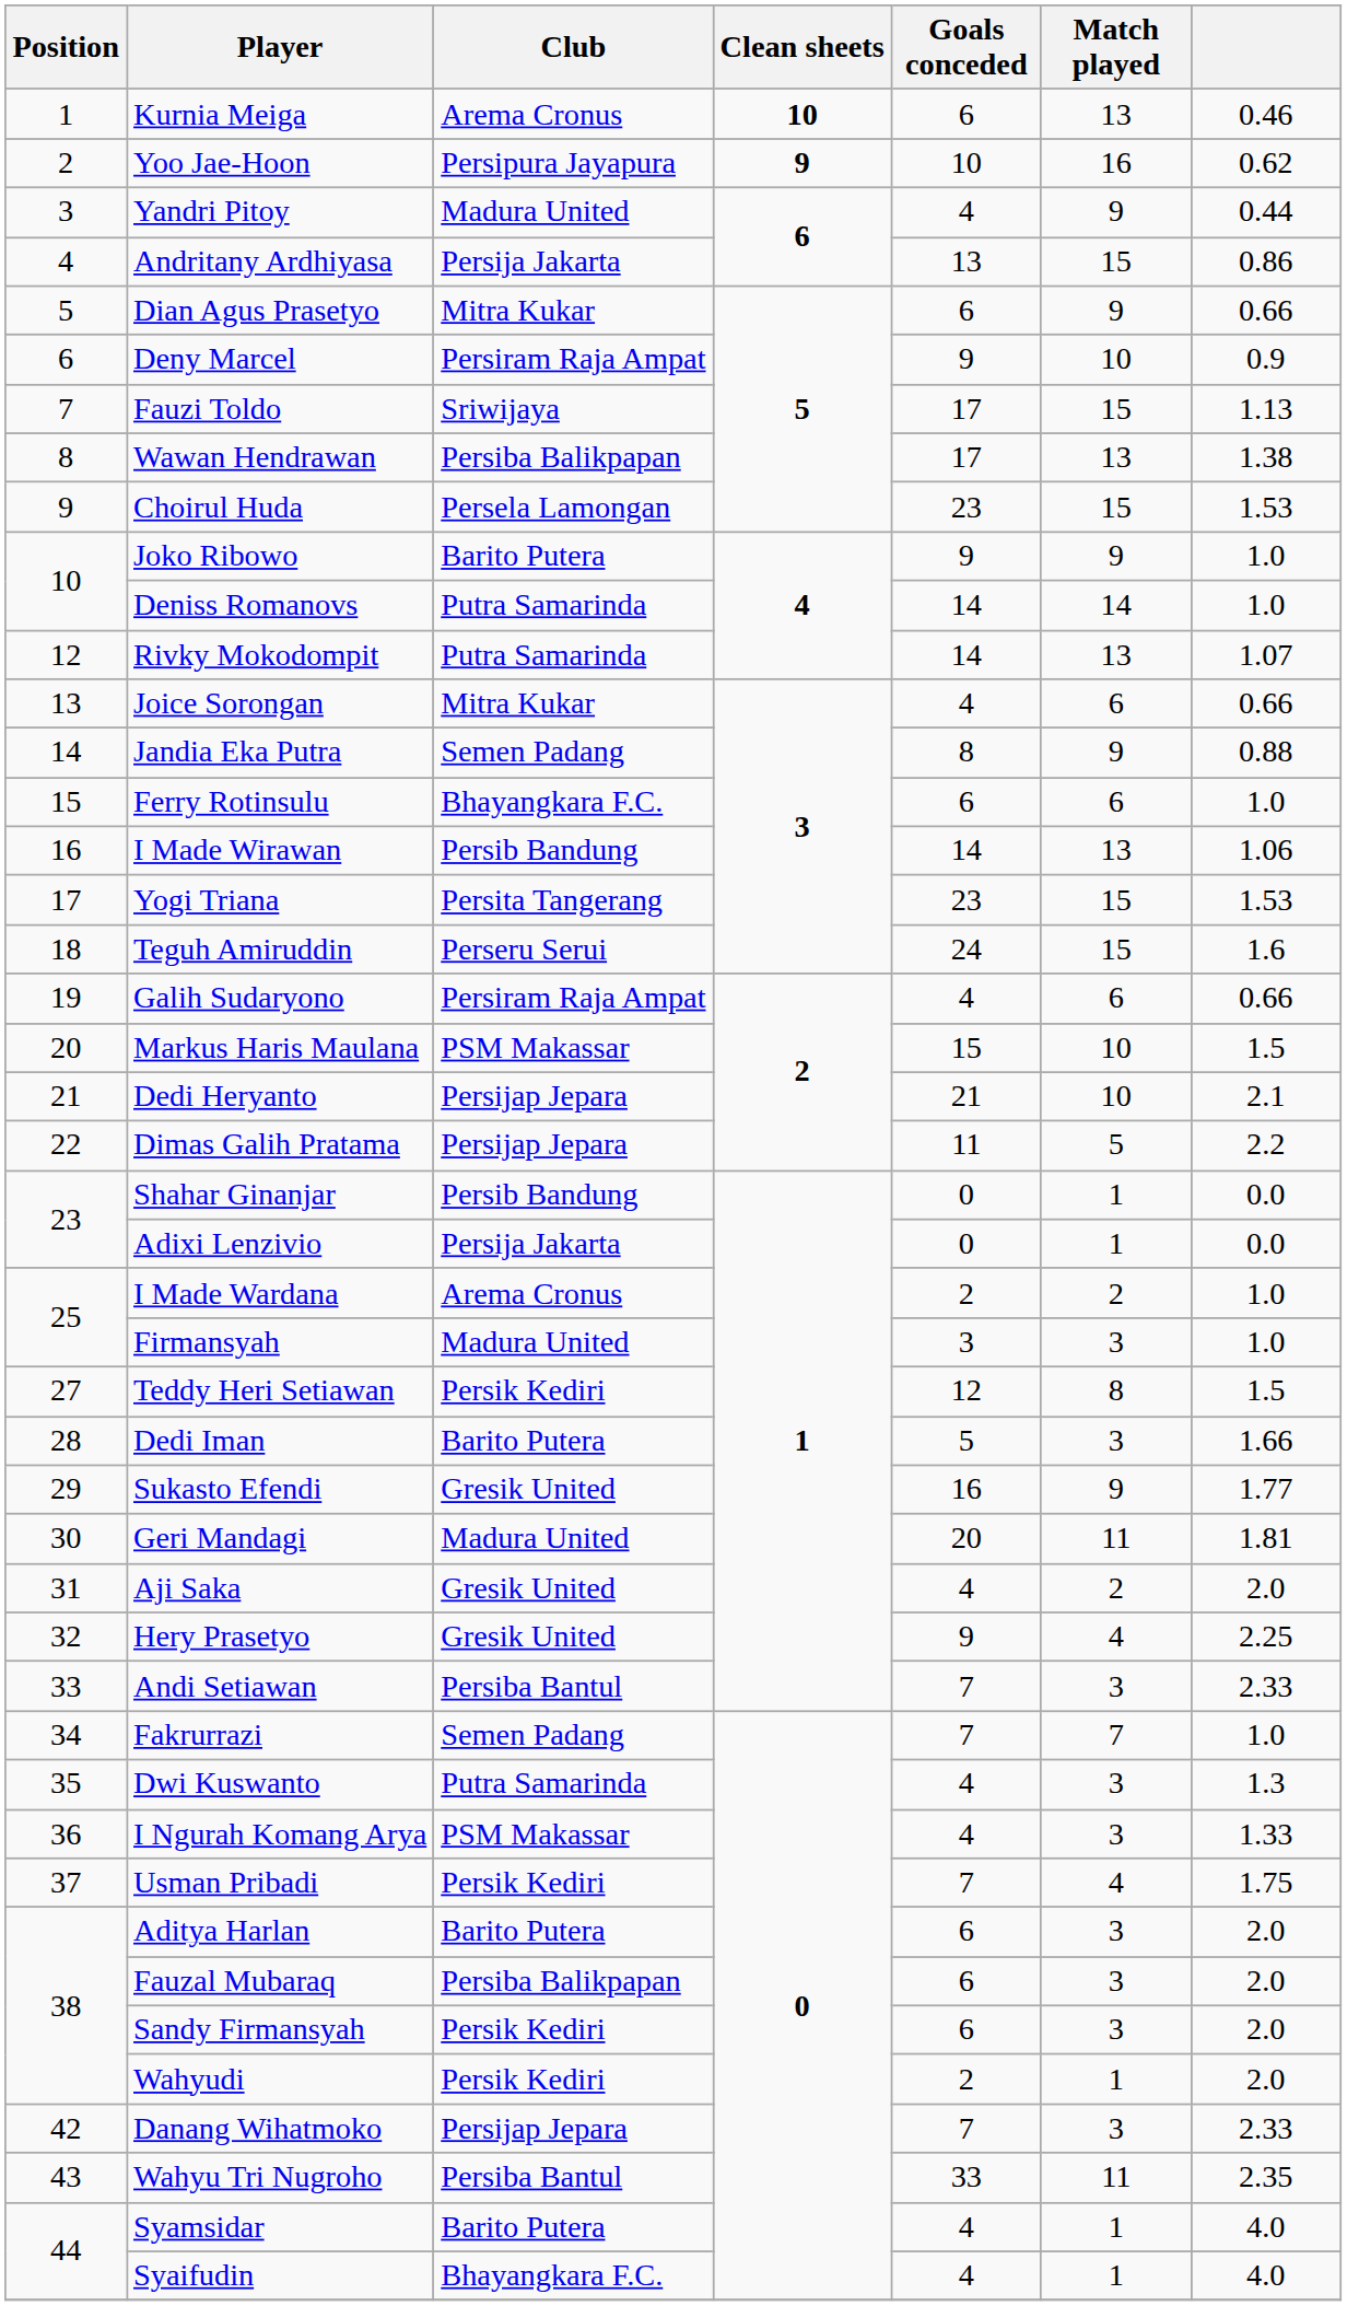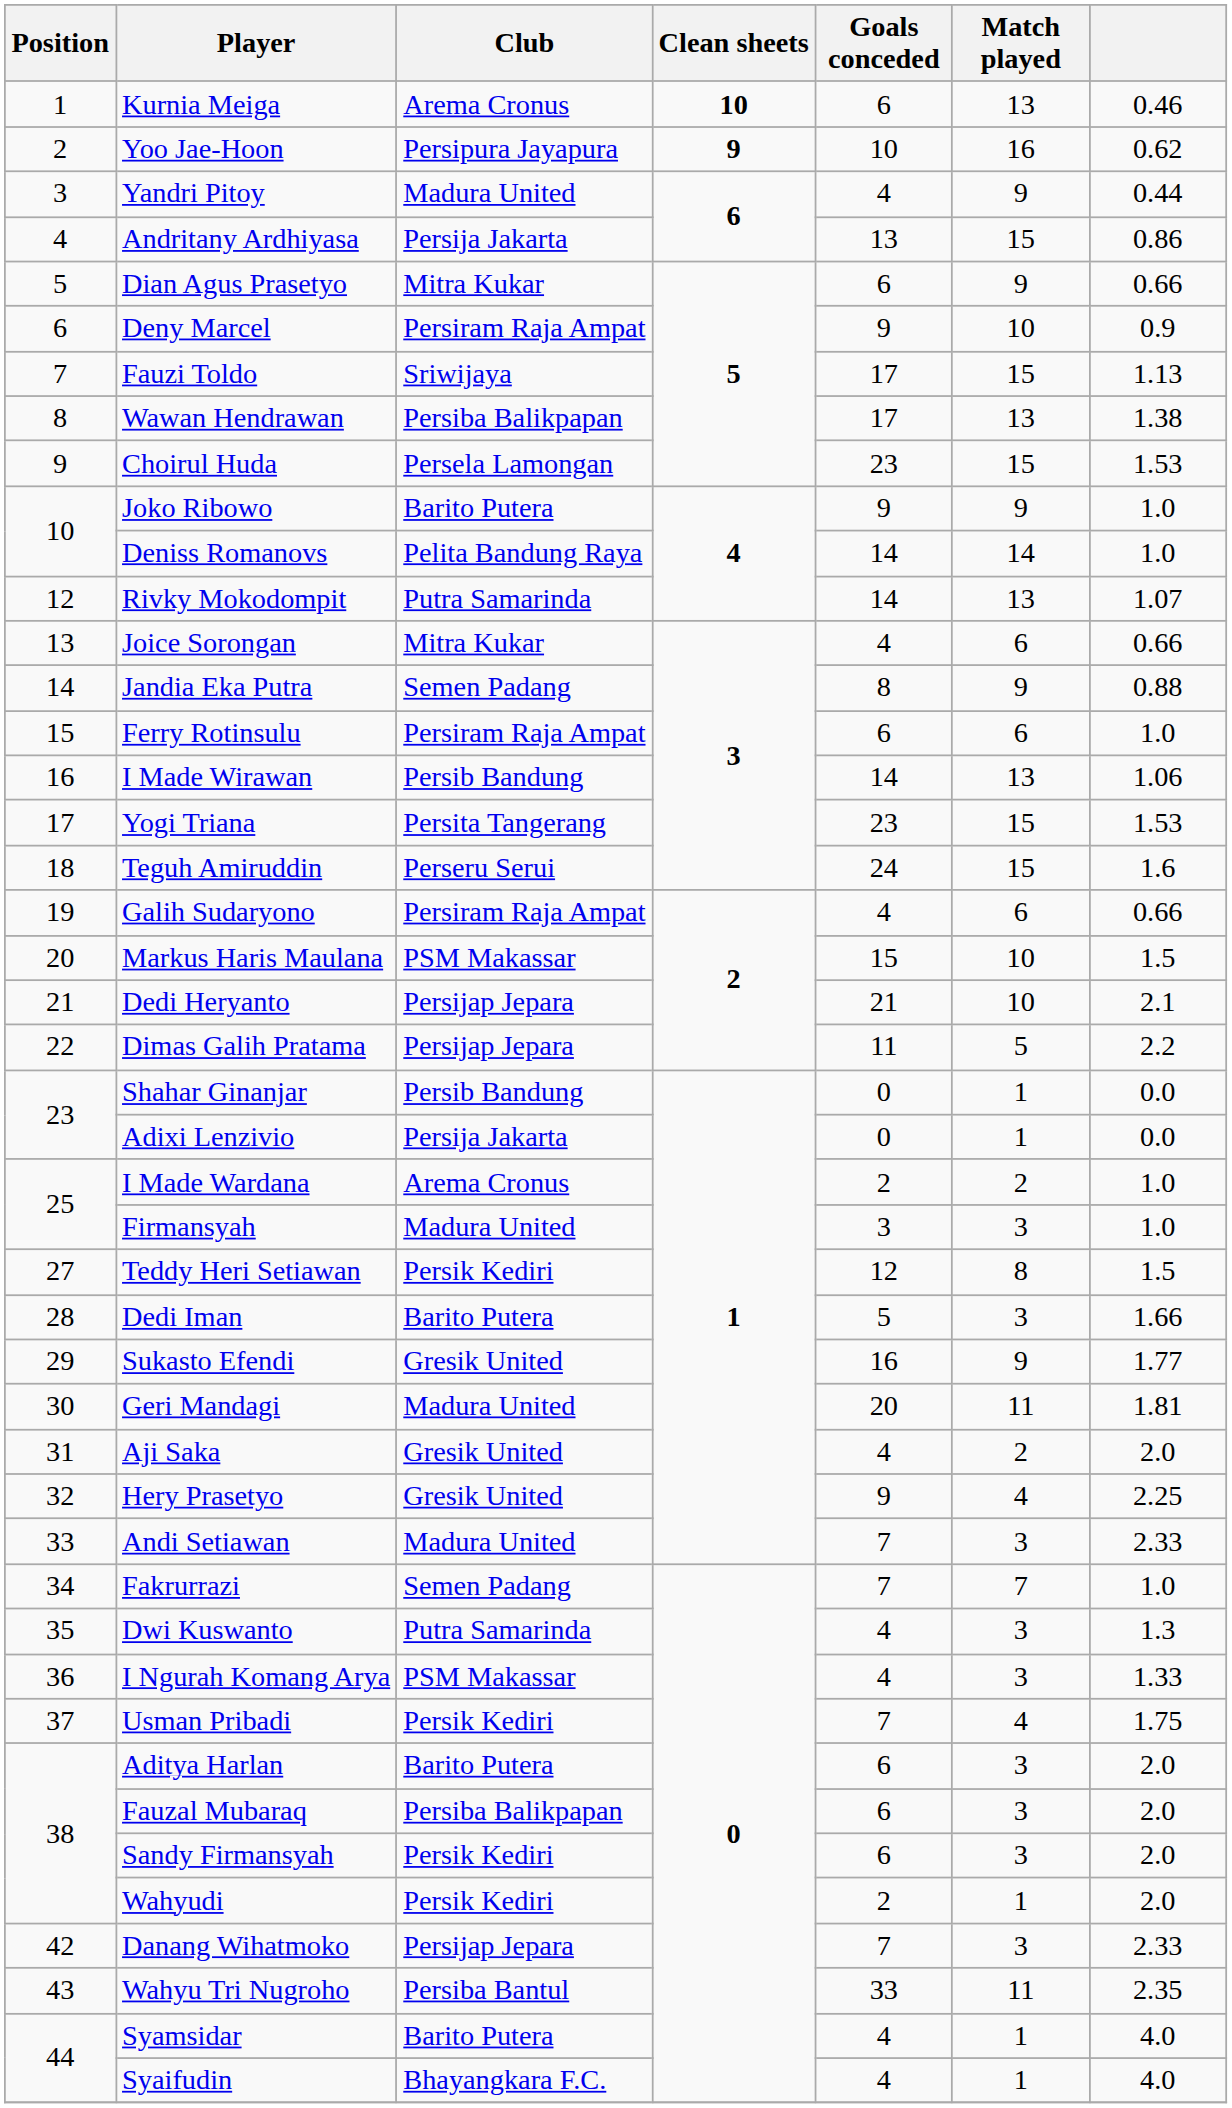Deniss Romanovs | Club: Putra Samarinda -> Pelita Bandung Raya
Ferry Rotinsulu | Club: Bhayangkara F.C. -> Persiram Raja Ampat
Andi Setiawan | Club: Persiba Bantul -> Madura United
